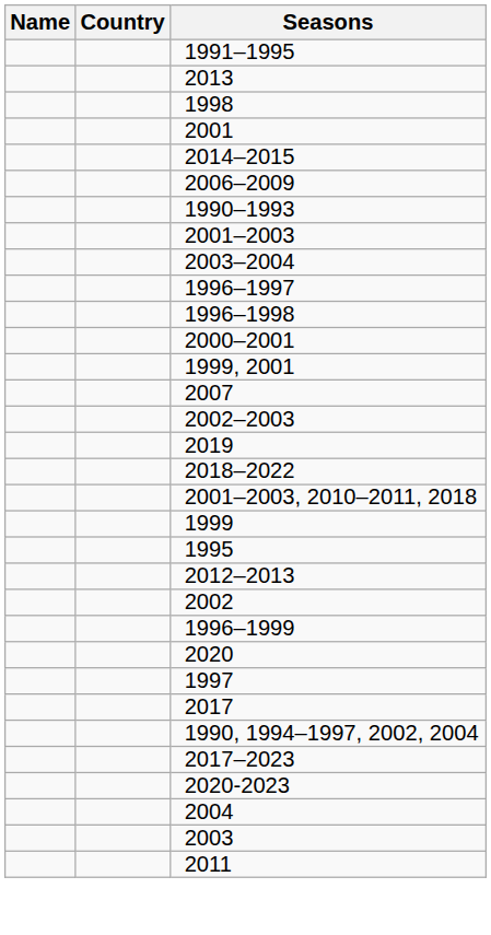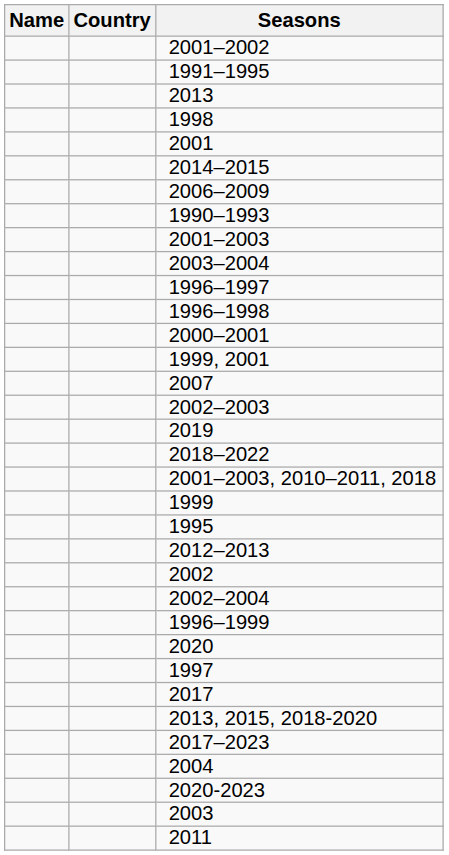+ row: 2001–2002
+ row: 2002–2004
- row: 1990, 1994–1997, 2002, 2004
+ row: 2013, 2015, 2018-2020
rows swapped: 2020-2023 <-> 2004
